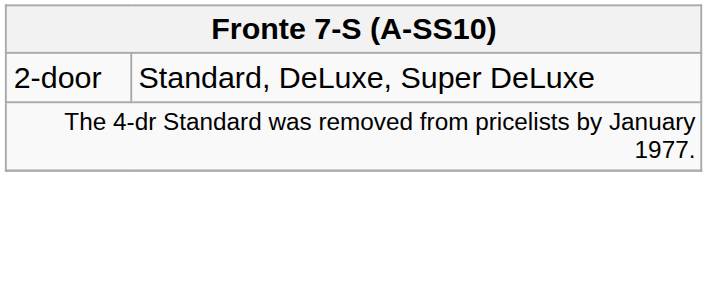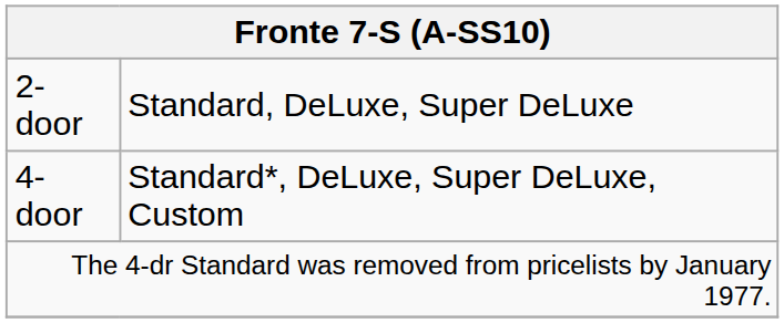+ row: 4-door | Standard*, DeLuxe, Super DeLuxe, Custom
